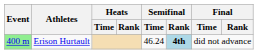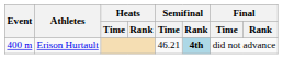Erison Hurtault | Event: lightgreen background -> no background
Erison Hurtault | Semifinal / Time: 46.24 -> 46.21
